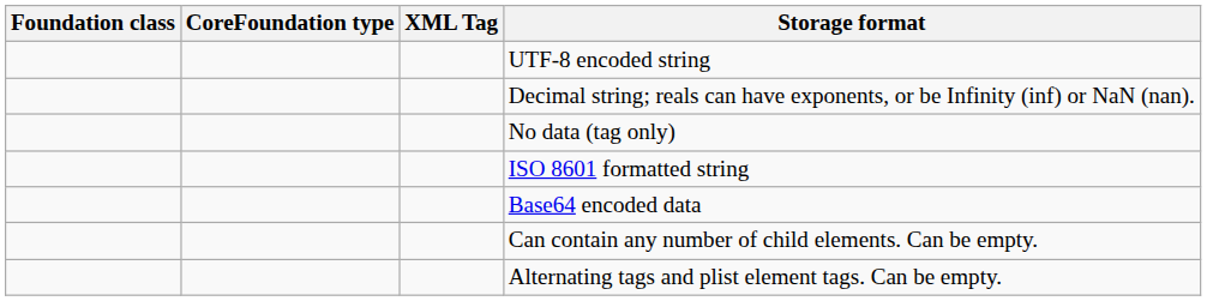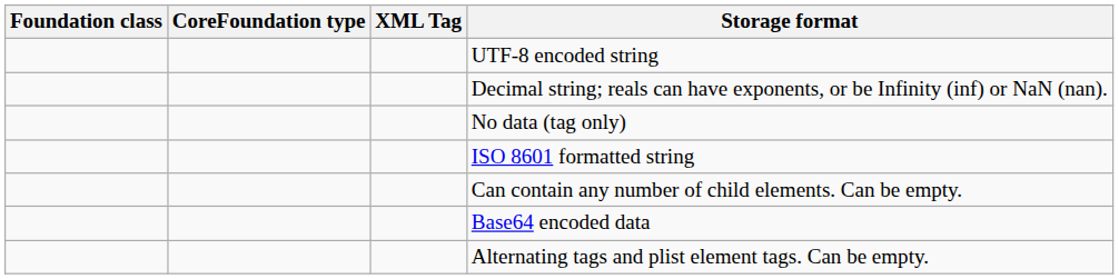rows swapped: Base64 encoded data <-> Can contain any number of child elements. Can be empty.
